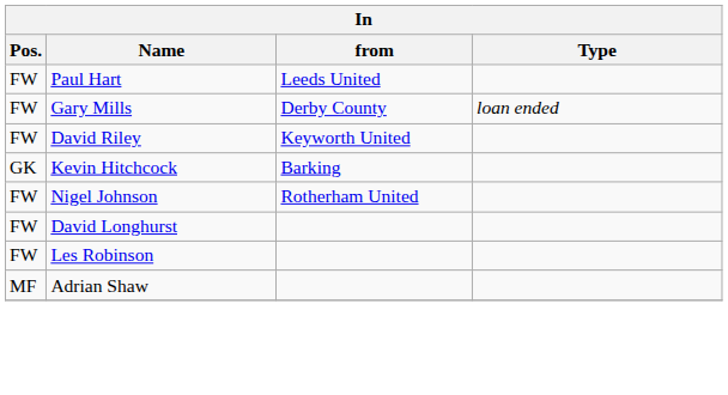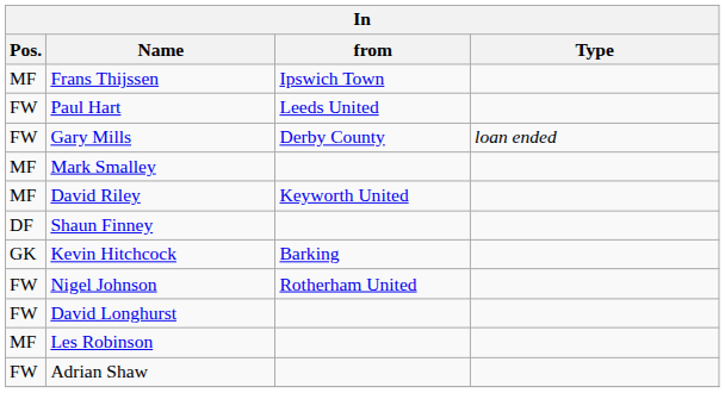+ row: MF | Frans Thijssen | Ipswich Town
+ row: MF | Mark Smalley
David Riley | Pos.: FW -> MF
+ row: DF | Shaun Finney
Les Robinson | Pos.: FW -> MF
Adrian Shaw | Pos.: MF -> FW
